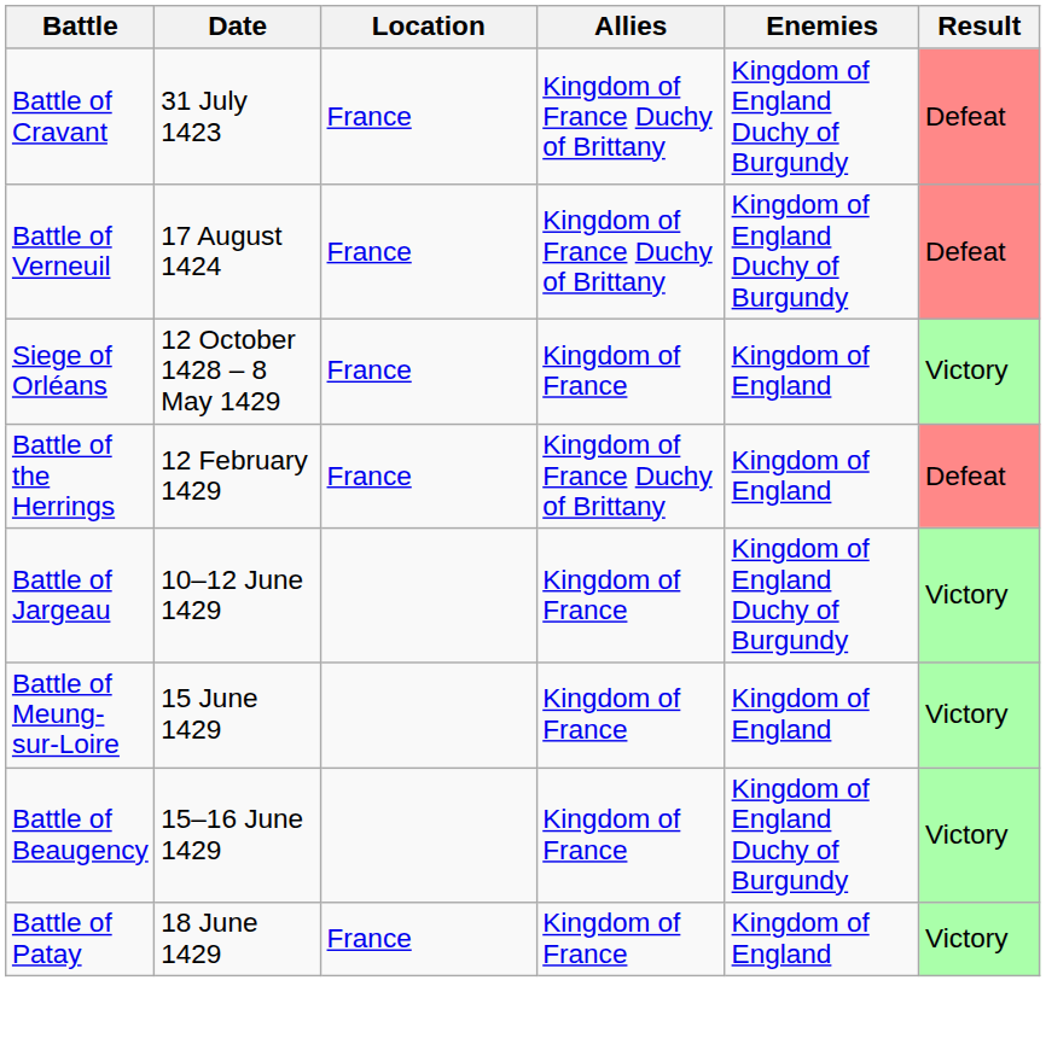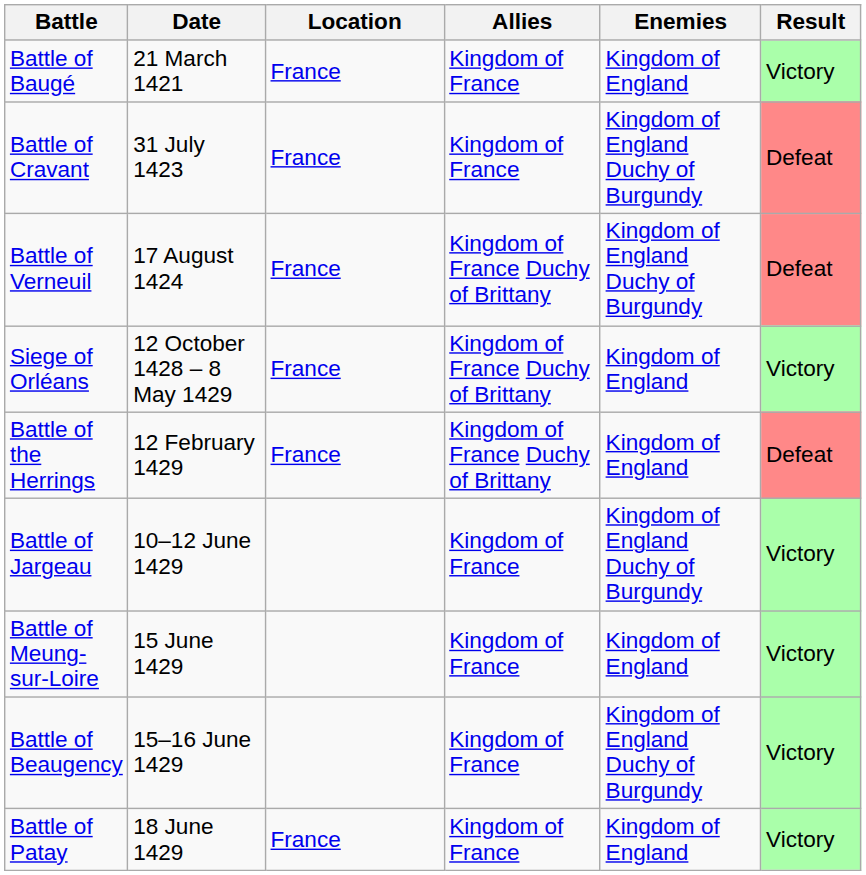+ row: Battle of Baugé | 21 March 1421 | France | Kingdom of France | Kingdom of England | Victory
Battle of Cravant | Allies: Kingdom of France Duchy of Brittany -> Kingdom of France
Siege of Orléans | Allies: Kingdom of France -> Kingdom of France Duchy of Brittany
